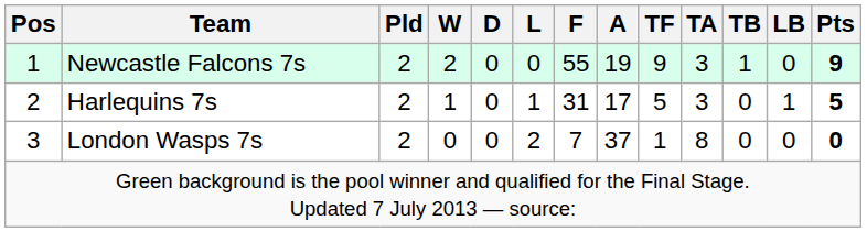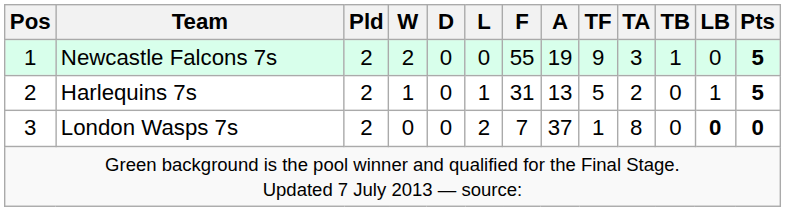Newcastle Falcons 7s | Pts: 9 -> 5
Harlequins 7s | A: 17 -> 13
Harlequins 7s | TA: 3 -> 2
London Wasps 7s | LB: normal -> bold
